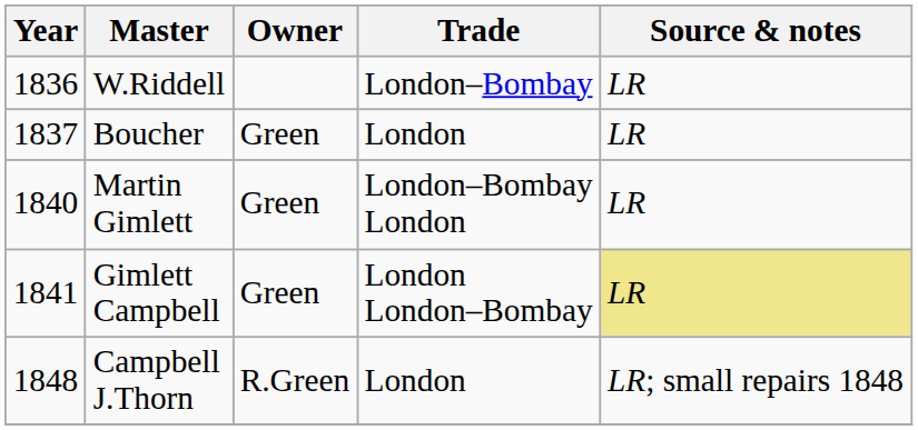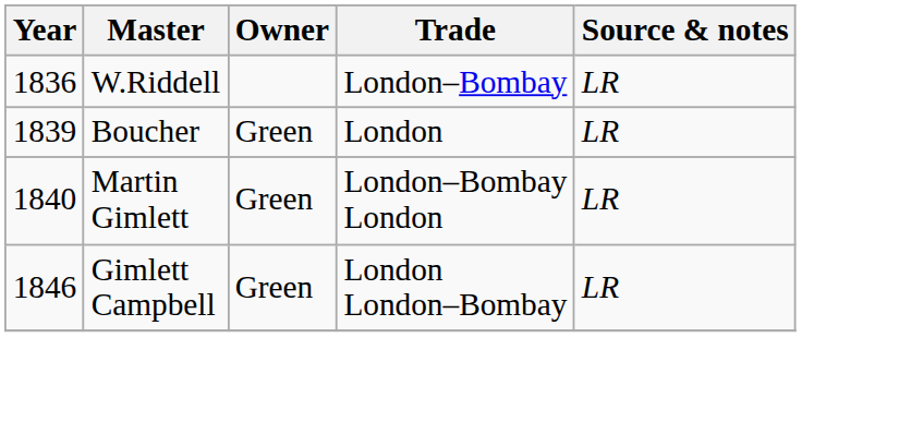Boucher | Year: 1837 -> 1839
Gimlett Campbell | Year: 1841 -> 1846
Gimlett Campbell | Source & notes: khaki background -> no background
- row: 1848 | Campbell J.Thorn | R.Green | London | LR; small repairs 1848
